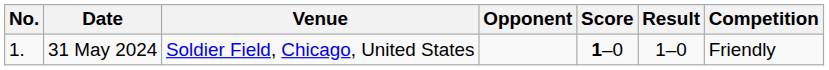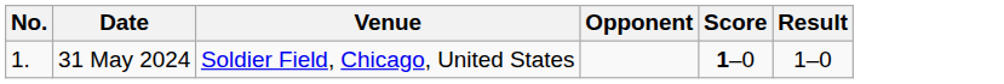- column: Competition | Friendly
